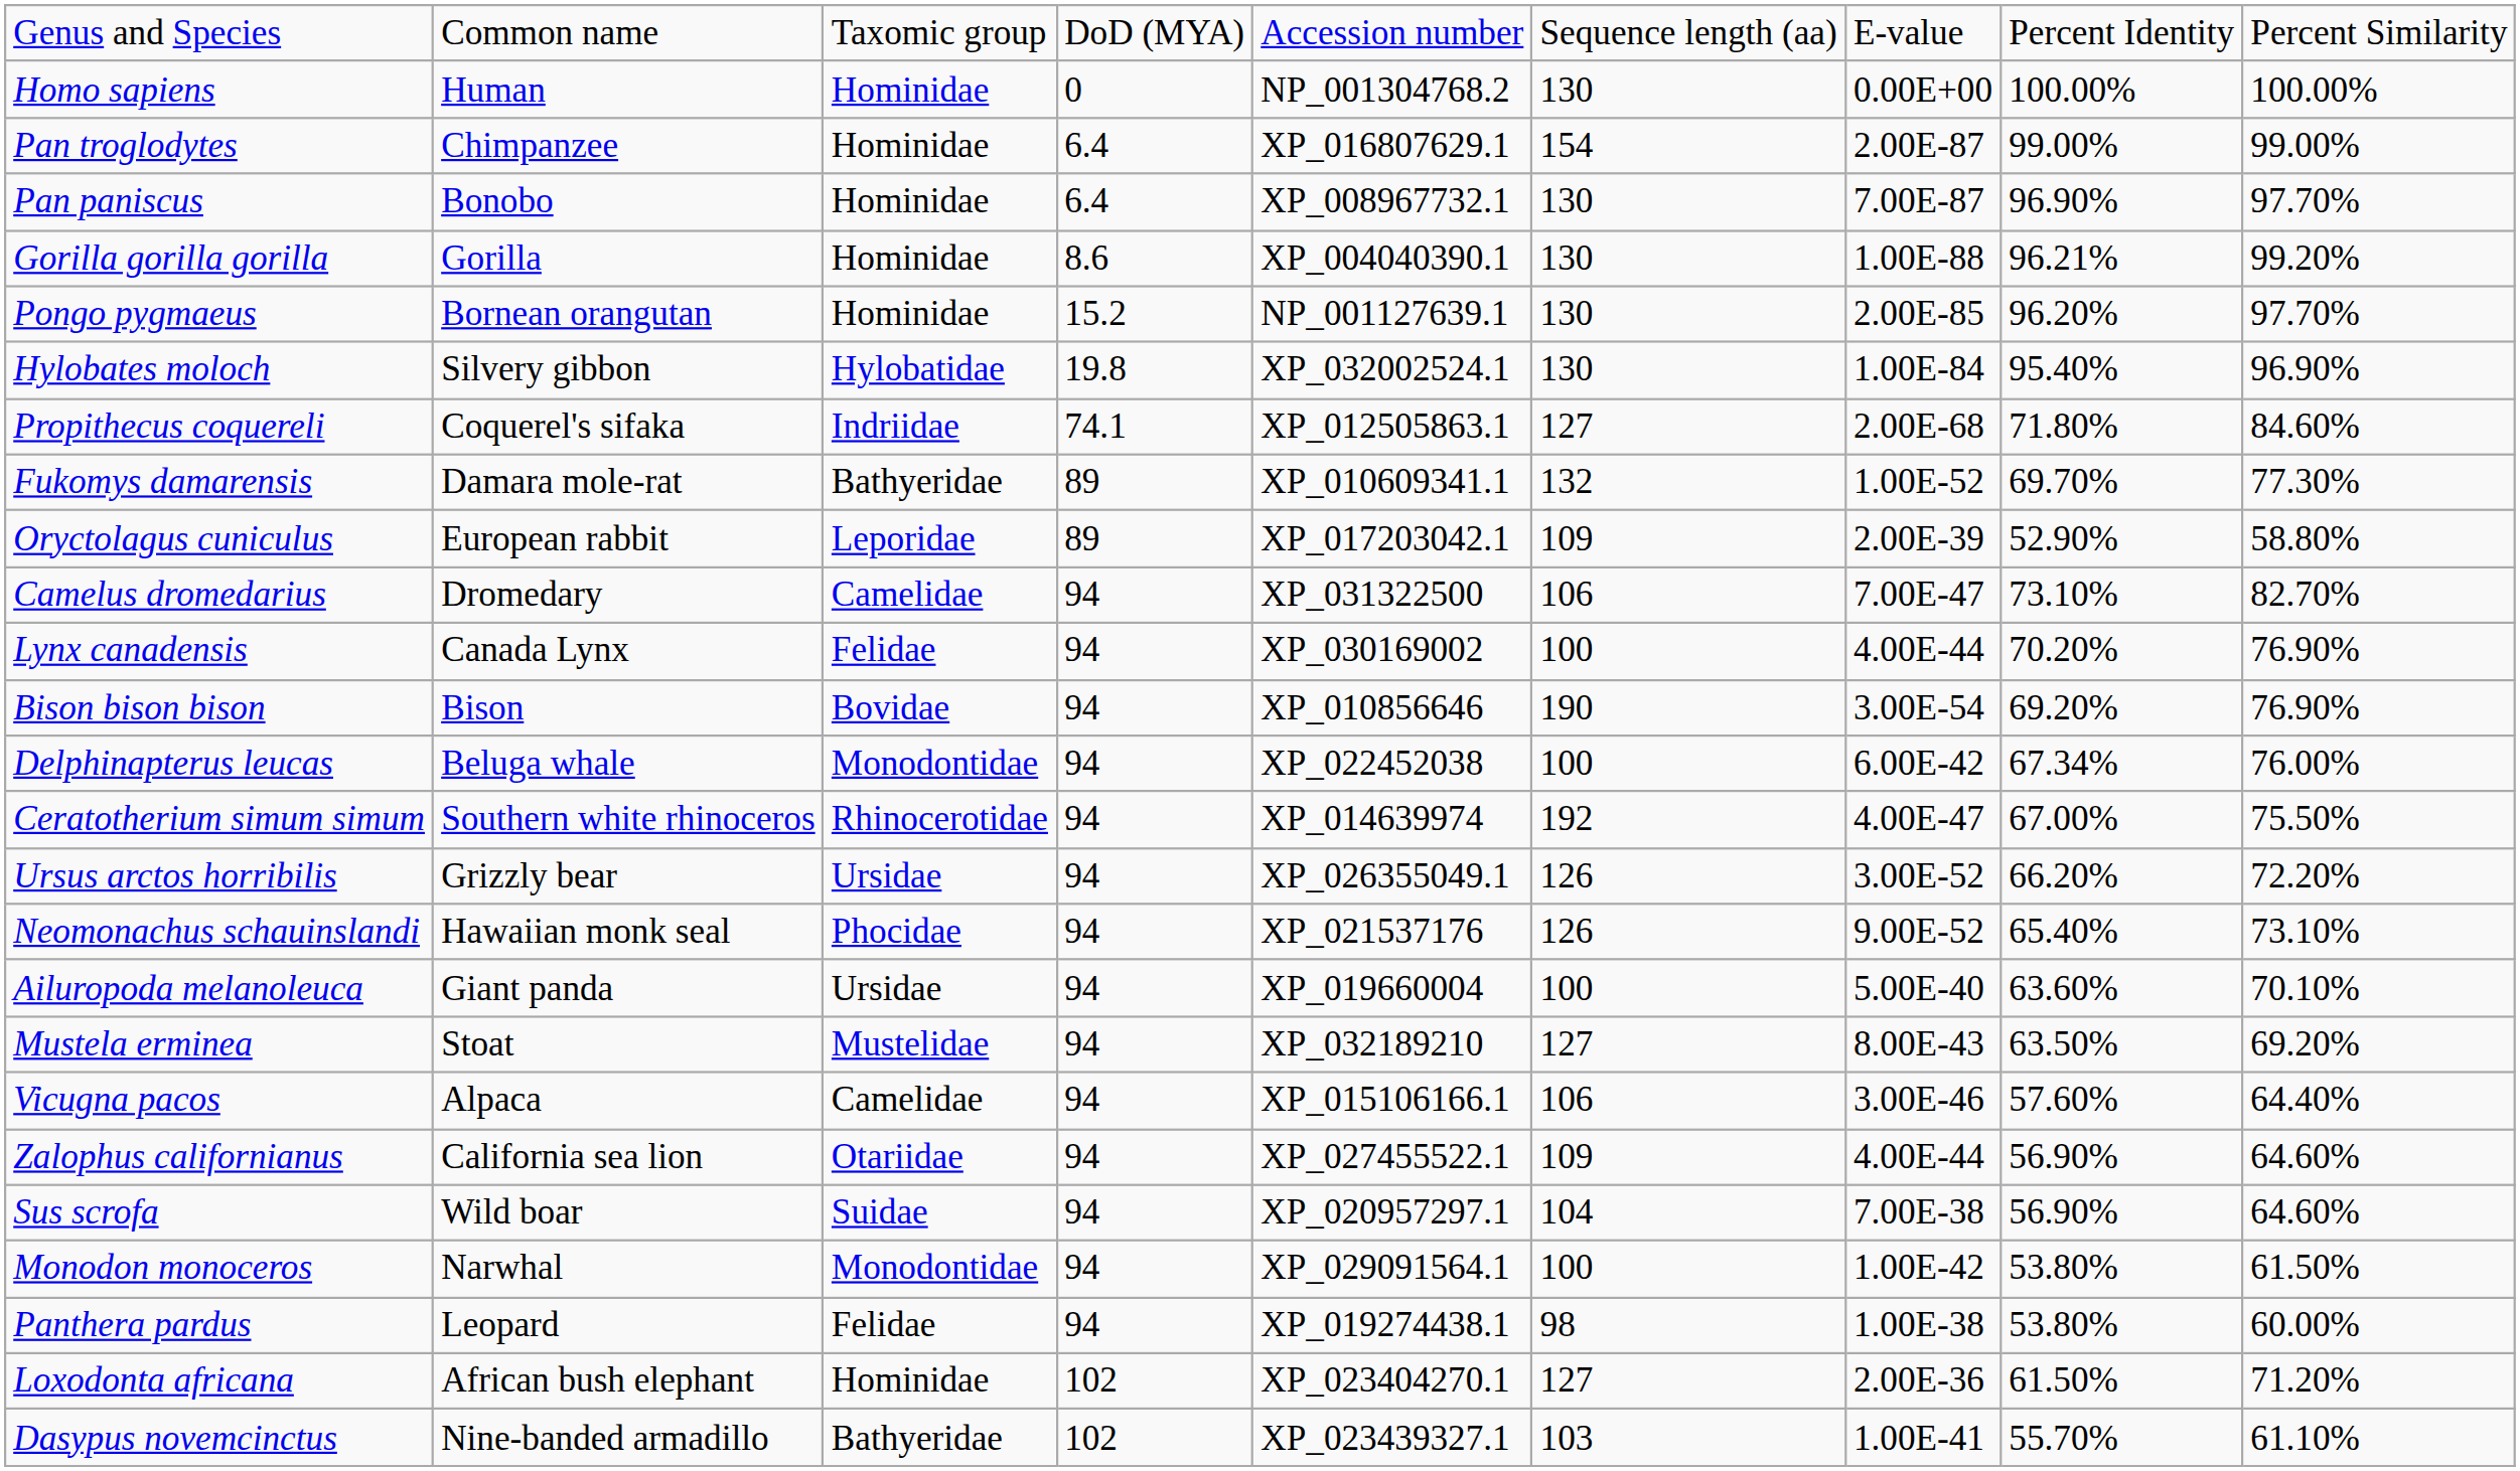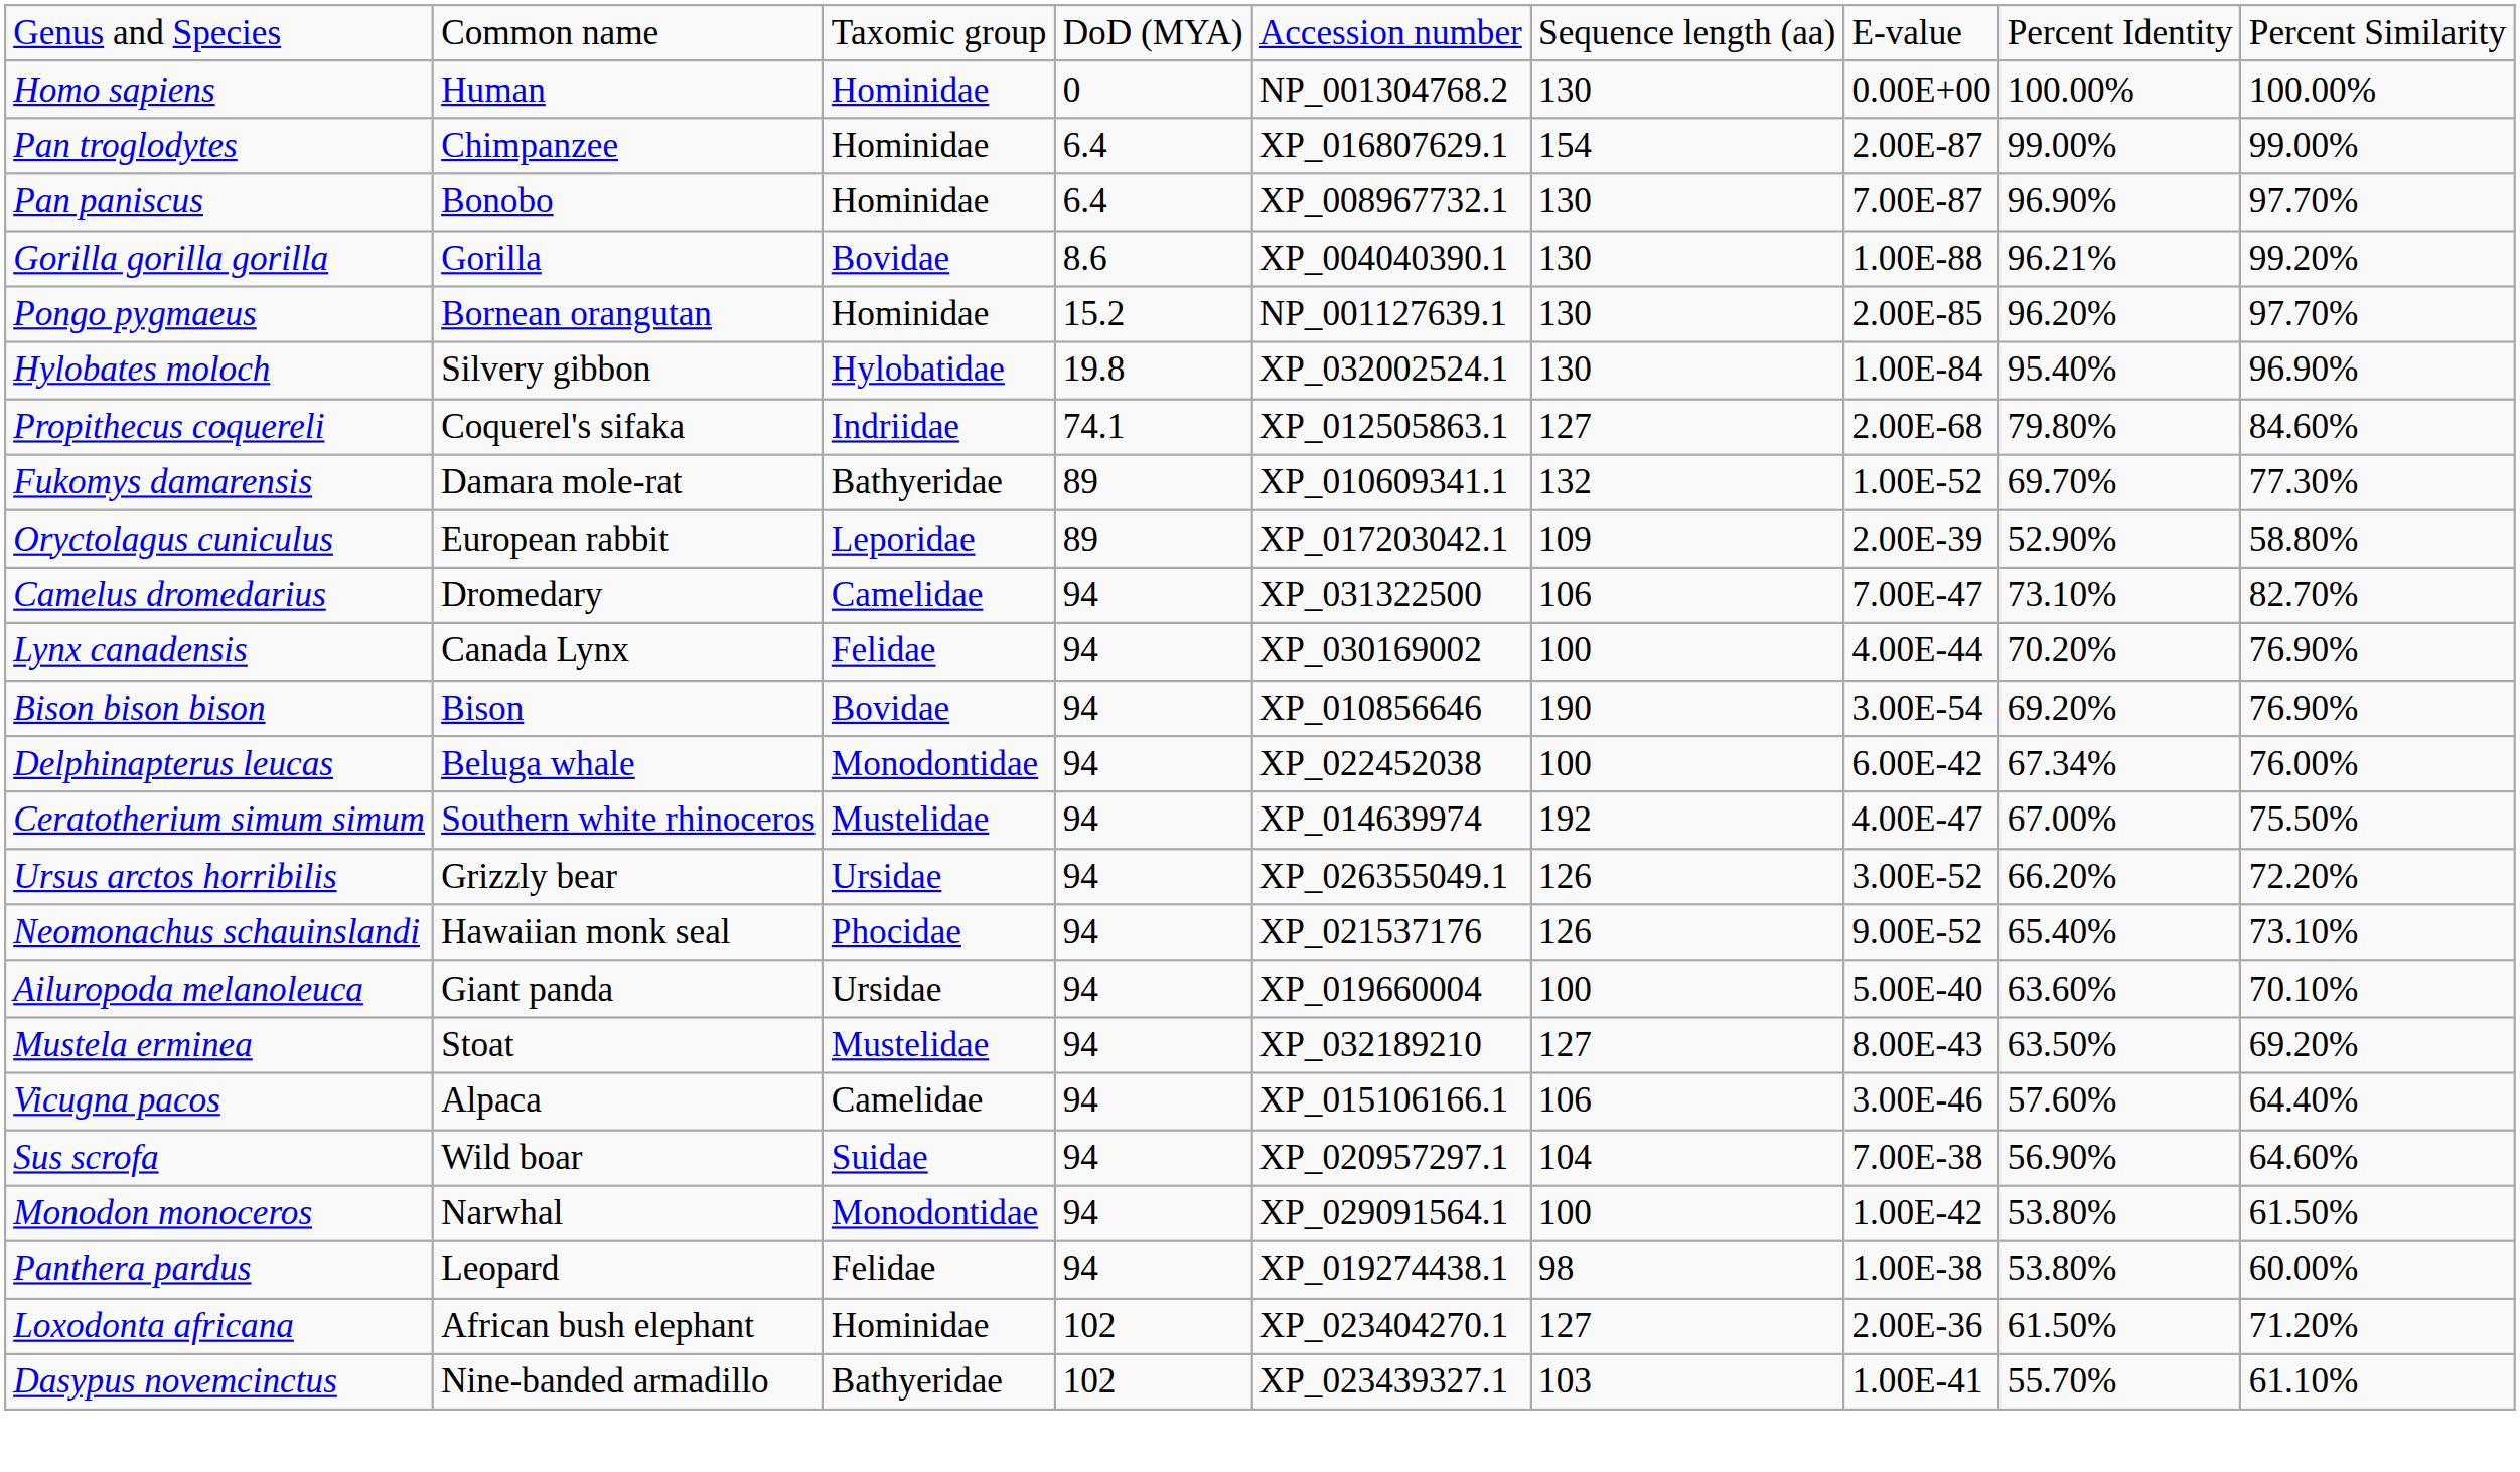Gorilla gorilla gorilla | column 3: Hominidae -> Bovidae
Propithecus coquereli | column 8: 71.80% -> 79.80%
Ceratotherium simum simum | column 3: Rhinocerotidae -> Mustelidae
- row: Zalophus californianus | California sea lion | Otariidae | 94 | XP_027455522.1 | 109 | 4.00E-44 | 56.90% | 64.60%
